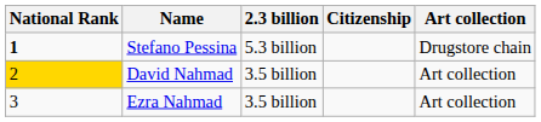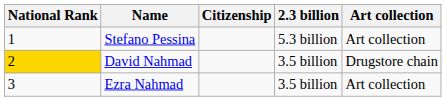columns swapped: Citizenship <-> 2.3 billion
Stefano Pessina | National Rank: bold -> normal
Stefano Pessina | Art collection: Drugstore chain -> Art collection
David Nahmad | Art collection: Art collection -> Drugstore chain
